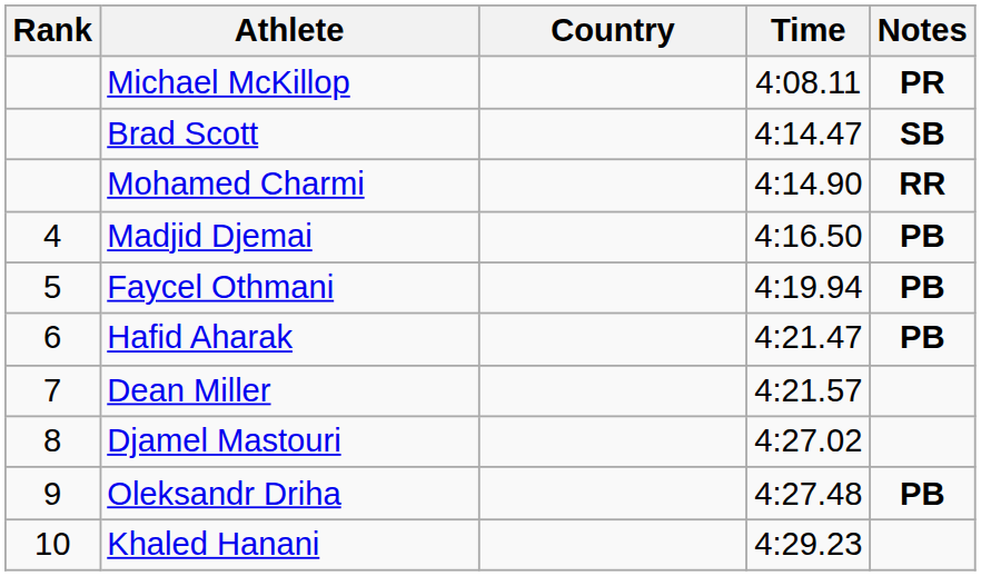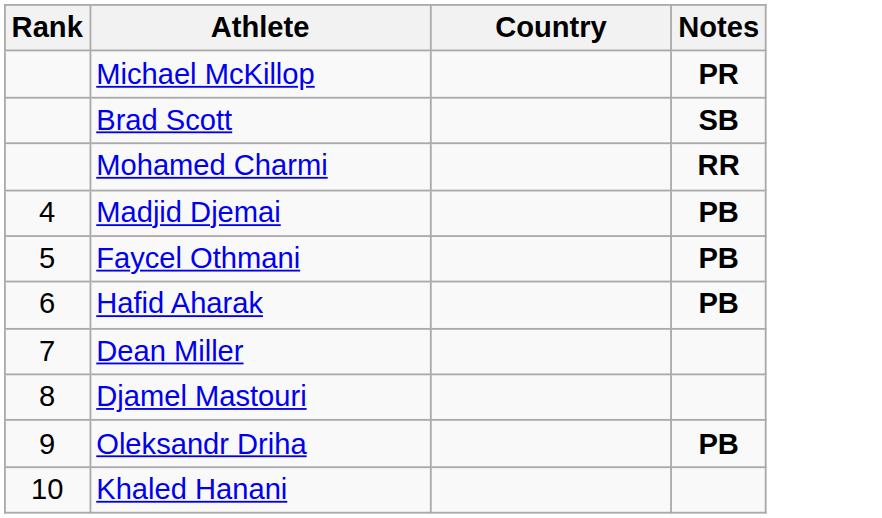- column: Time | 4:08.11 | 4:14.47 | 4:14.90 | 4:16.50 | 4:19.94 | 4:21.47 | 4:21.57 | 4:27.02 | 4:27.48 | 4:29.23
